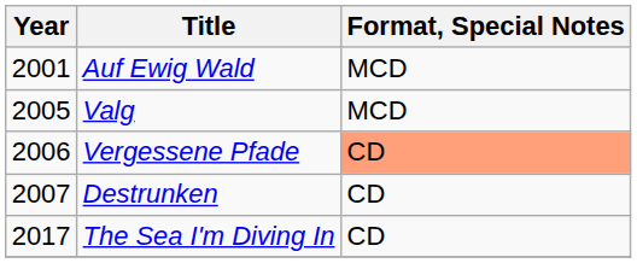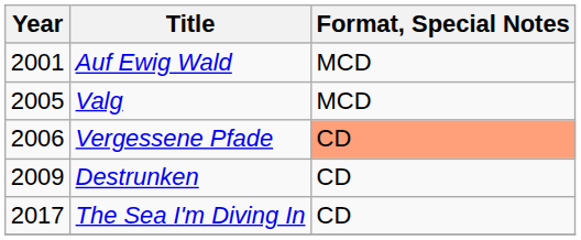Destrunken | Year: 2007 -> 2009
